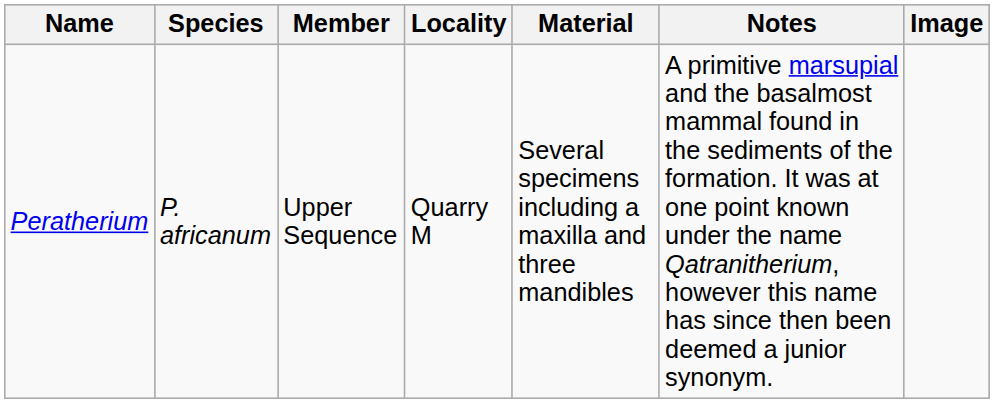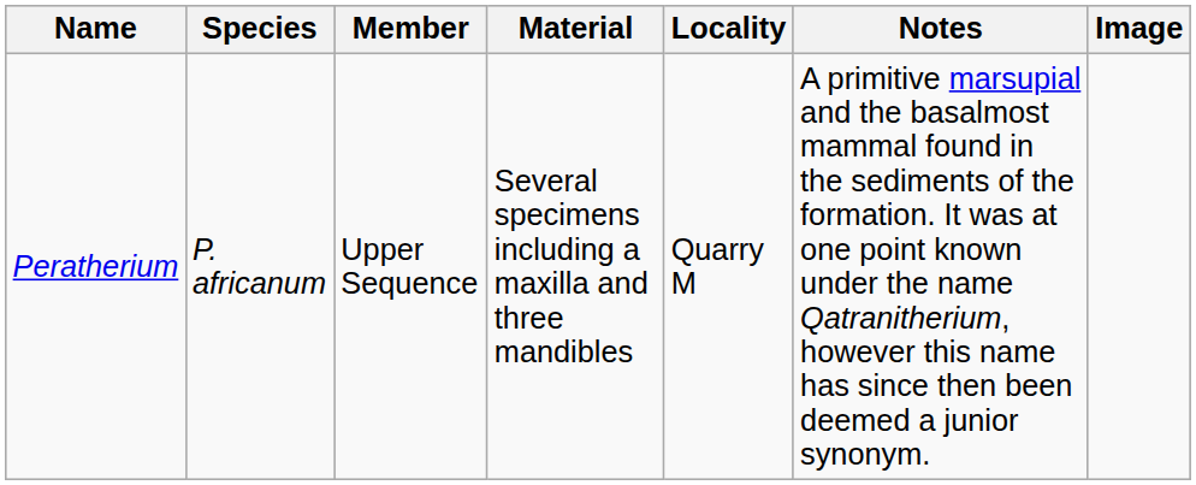columns swapped: Locality <-> Material
